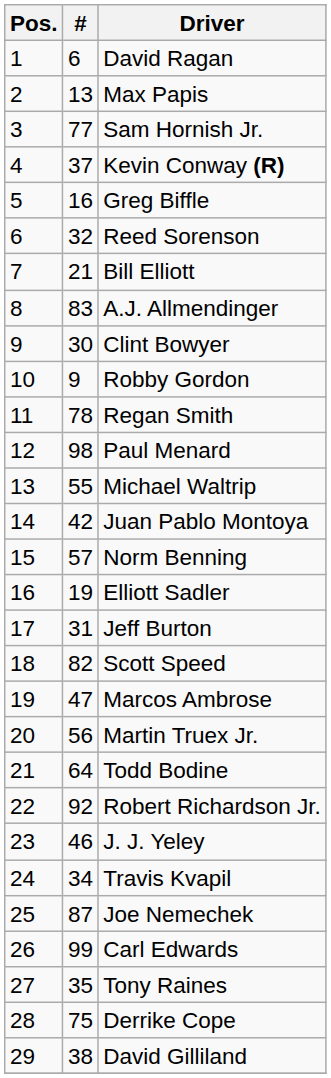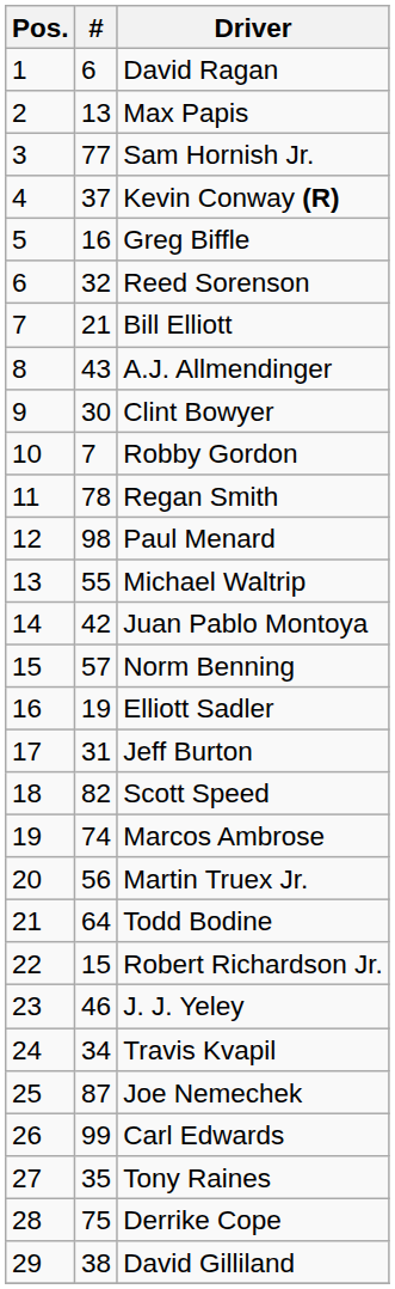A.J. Allmendinger | #: 83 -> 43
Robby Gordon | #: 9 -> 7
Marcos Ambrose | #: 47 -> 74
Robert Richardson Jr. | #: 92 -> 15
